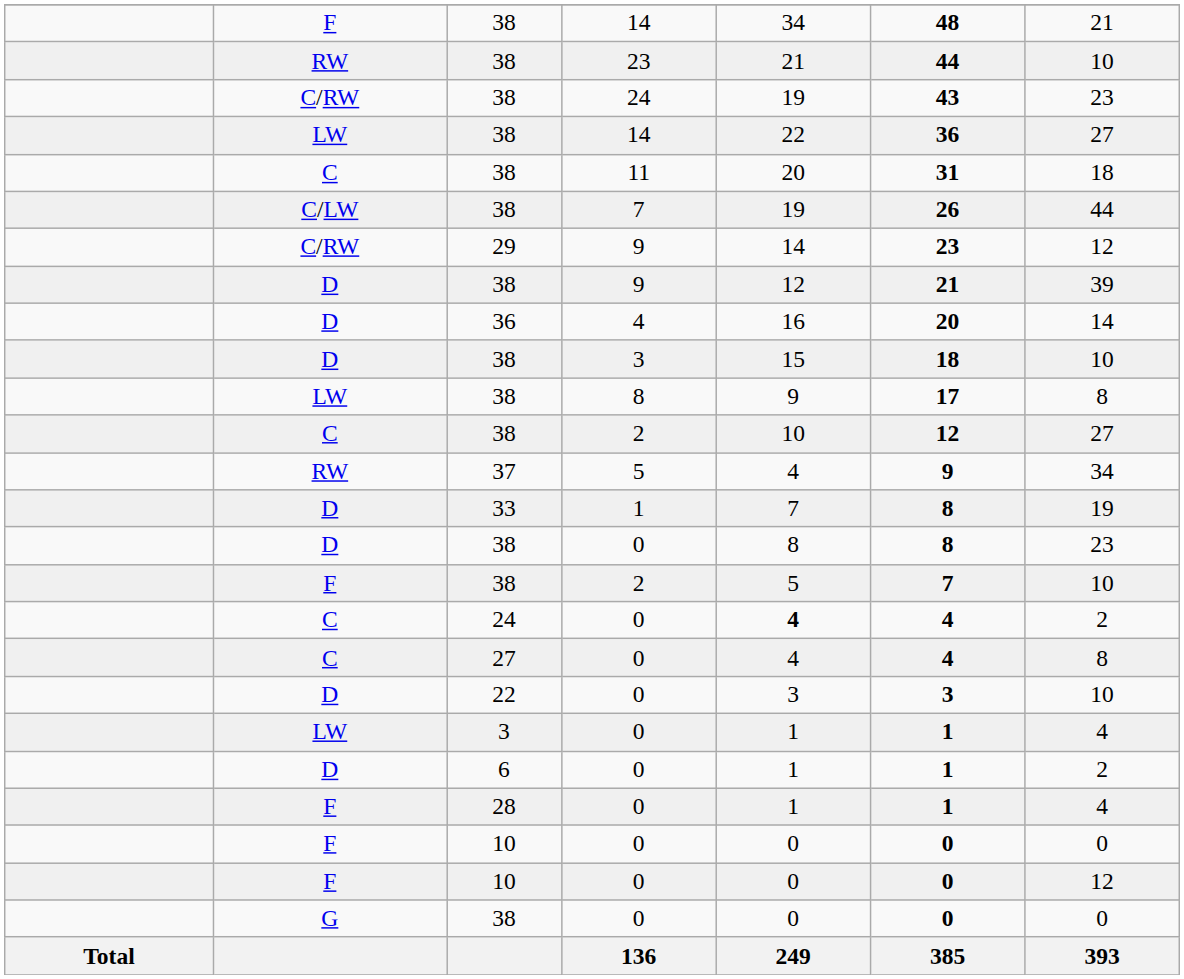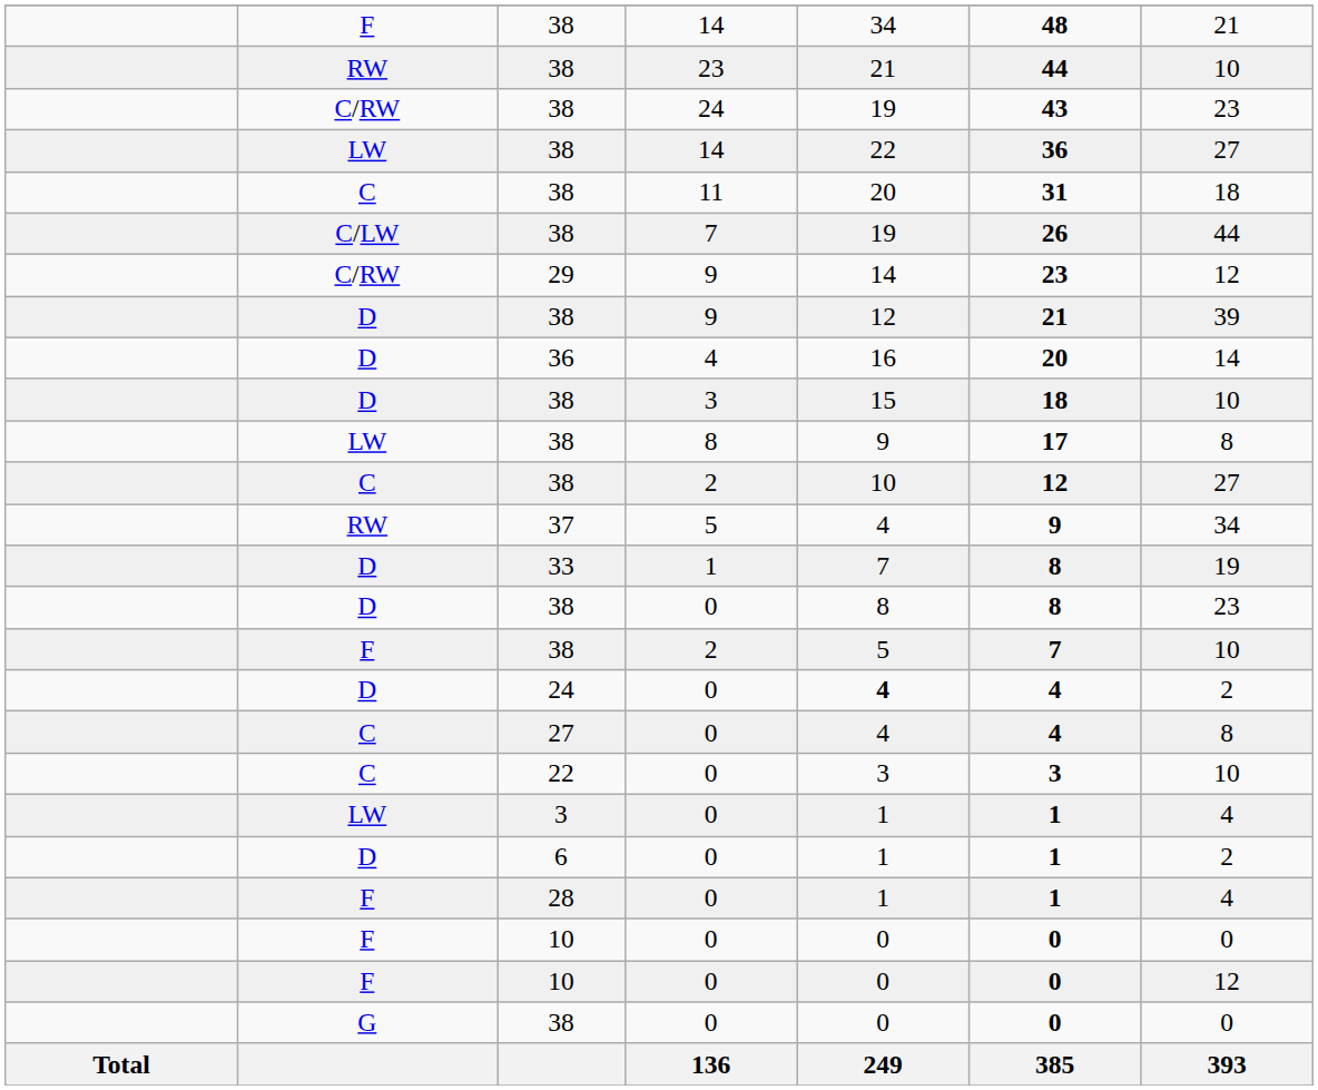24 / 0 | column 2: C -> D
22 / 0 | column 2: D -> C
